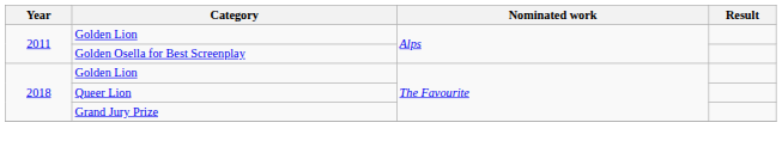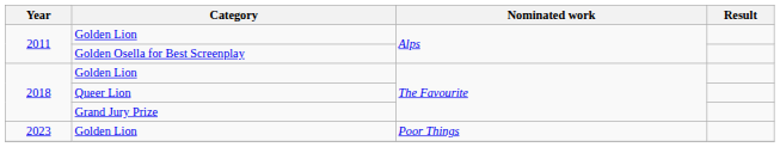+ row: 2023 | Golden Lion | Poor Things
